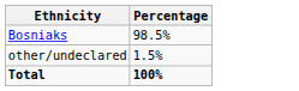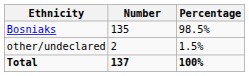+ column: Number | 135 | 2 | 137
